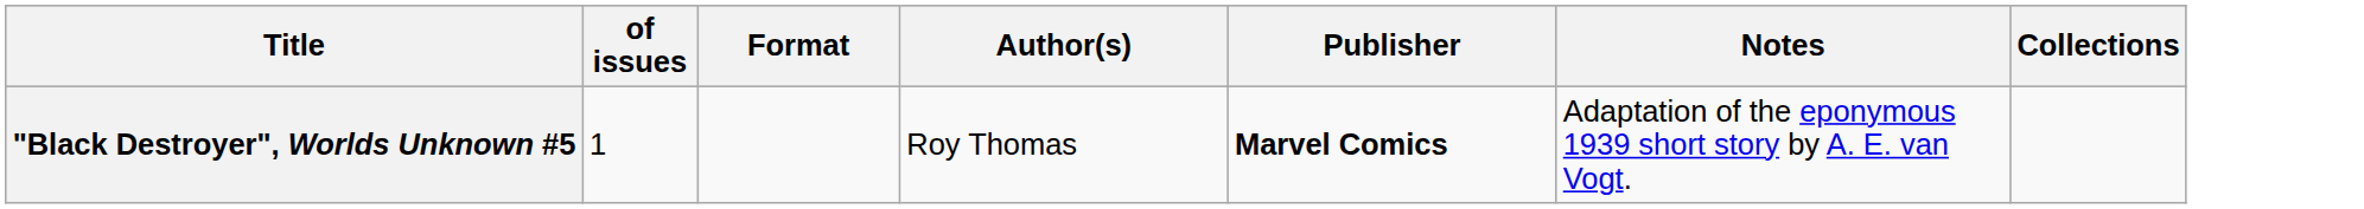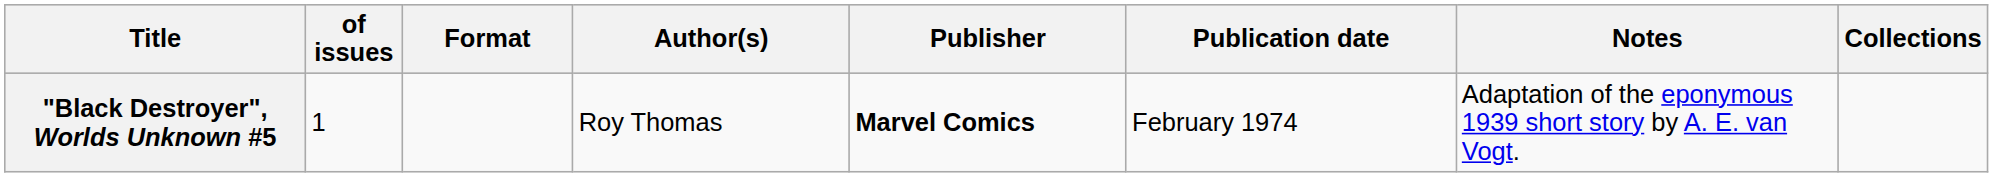+ column: Publication date | February 1974
